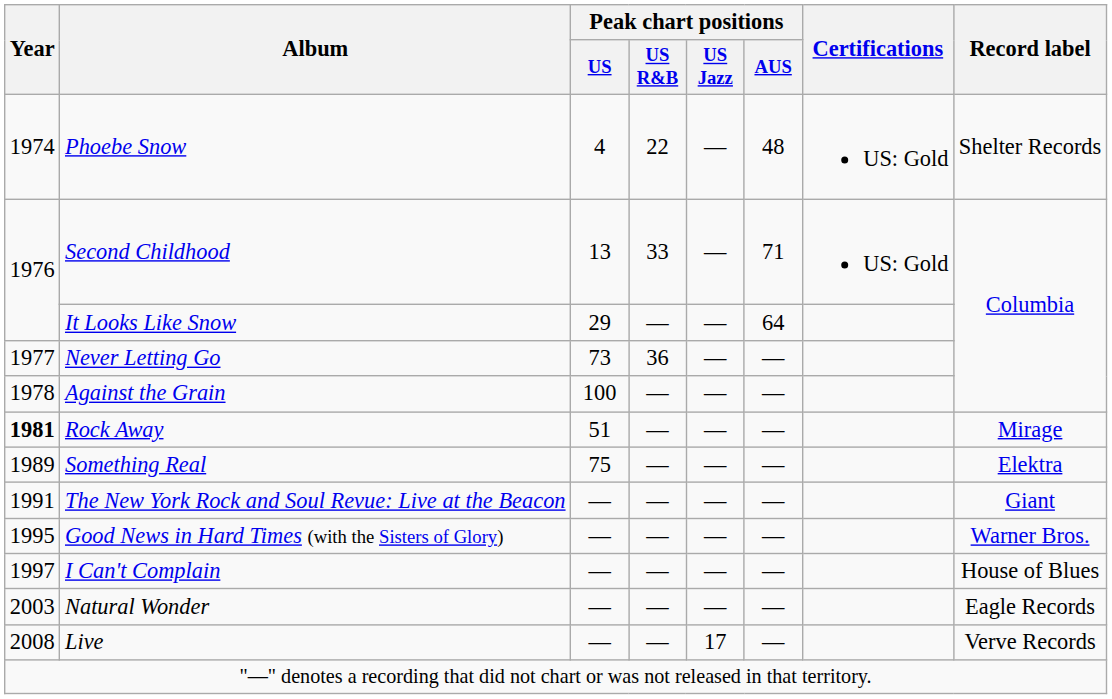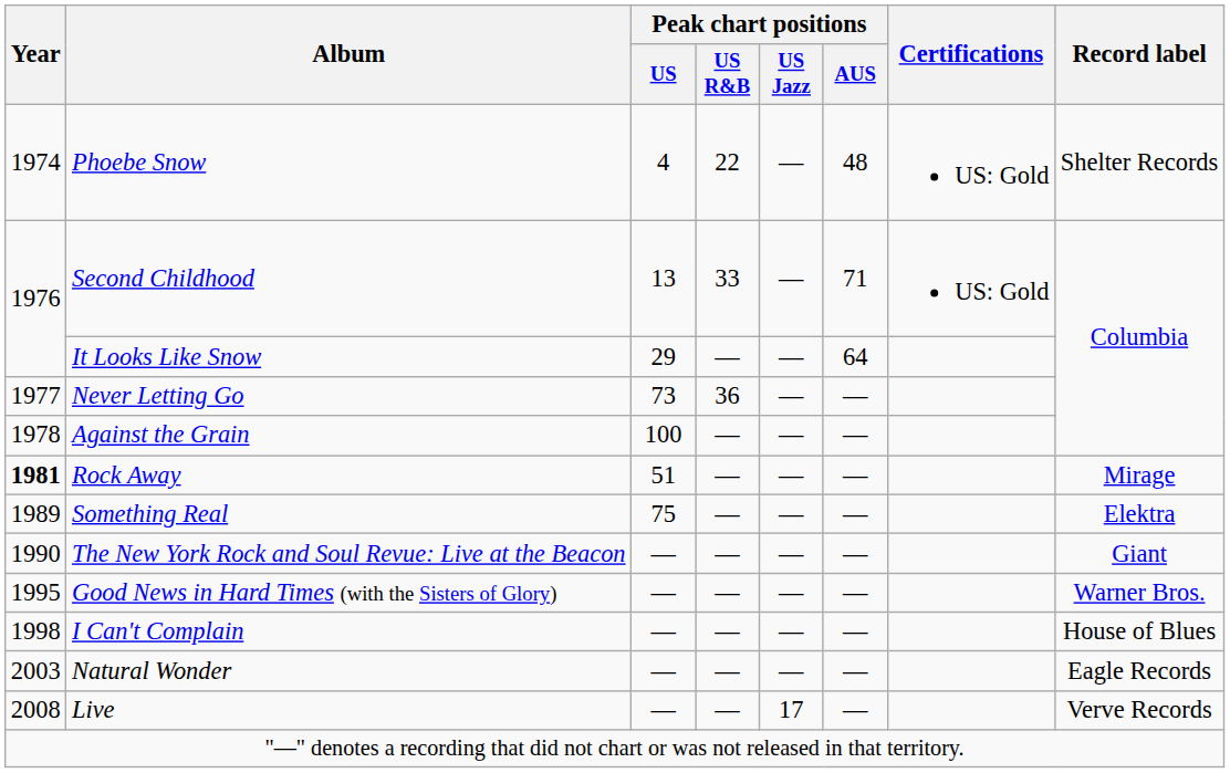The New York Rock and Soul Revue: Live at the Beacon | Year: 1991 -> 1990
I Can't Complain | Year: 1997 -> 1998
